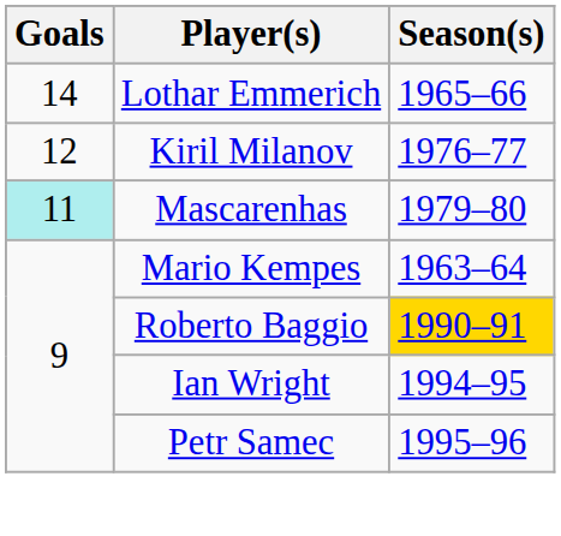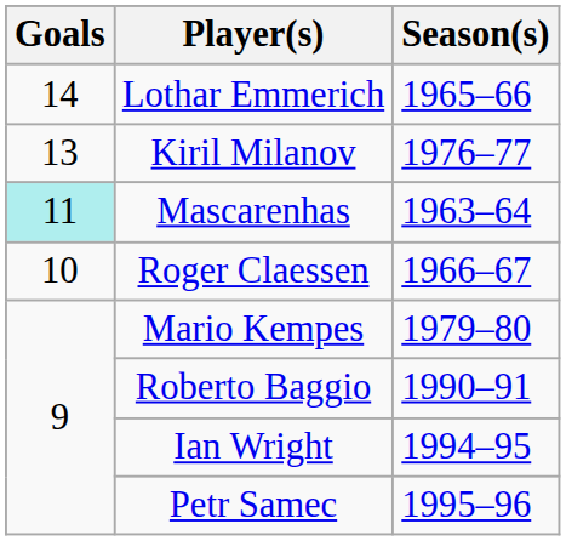Kiril Milanov | Goals: 12 -> 13
Mascarenhas | Season(s): 1979–80 -> 1963–64
+ row: 10 | Roger Claessen | 1966–67
Mario Kempes | Season(s): 1963–64 -> 1979–80
Roberto Baggio | Season(s): gold background -> no background
